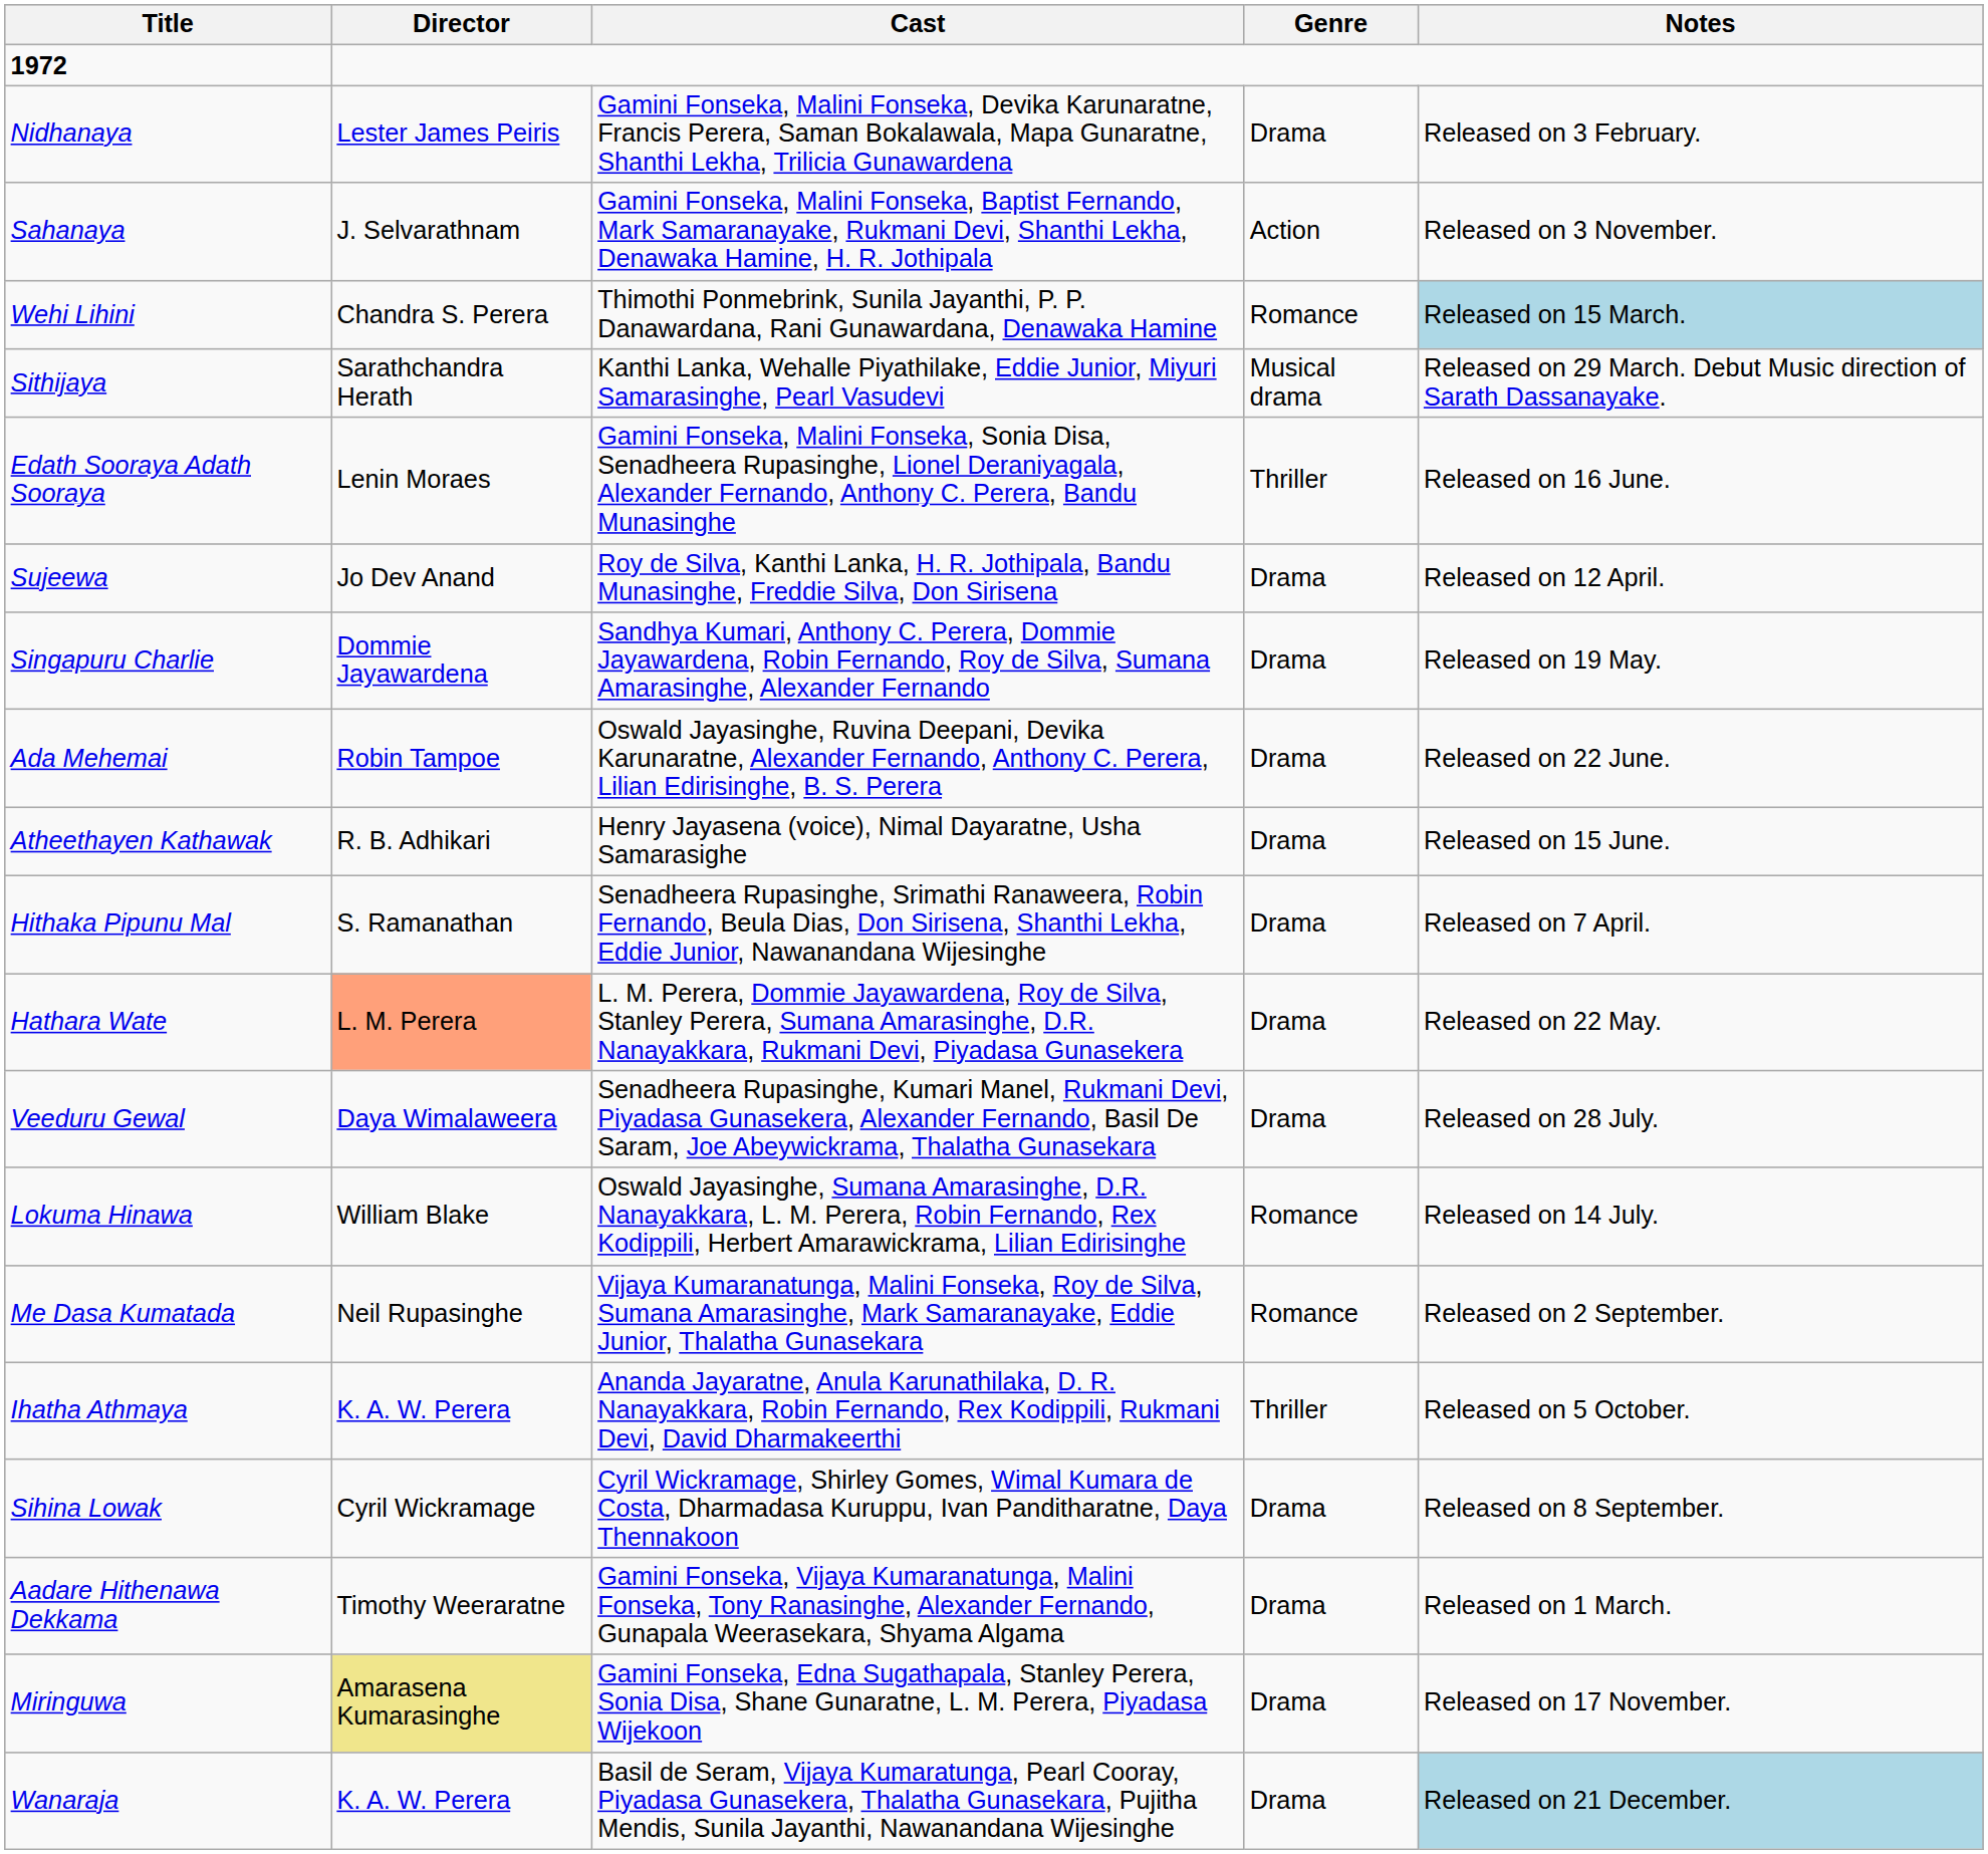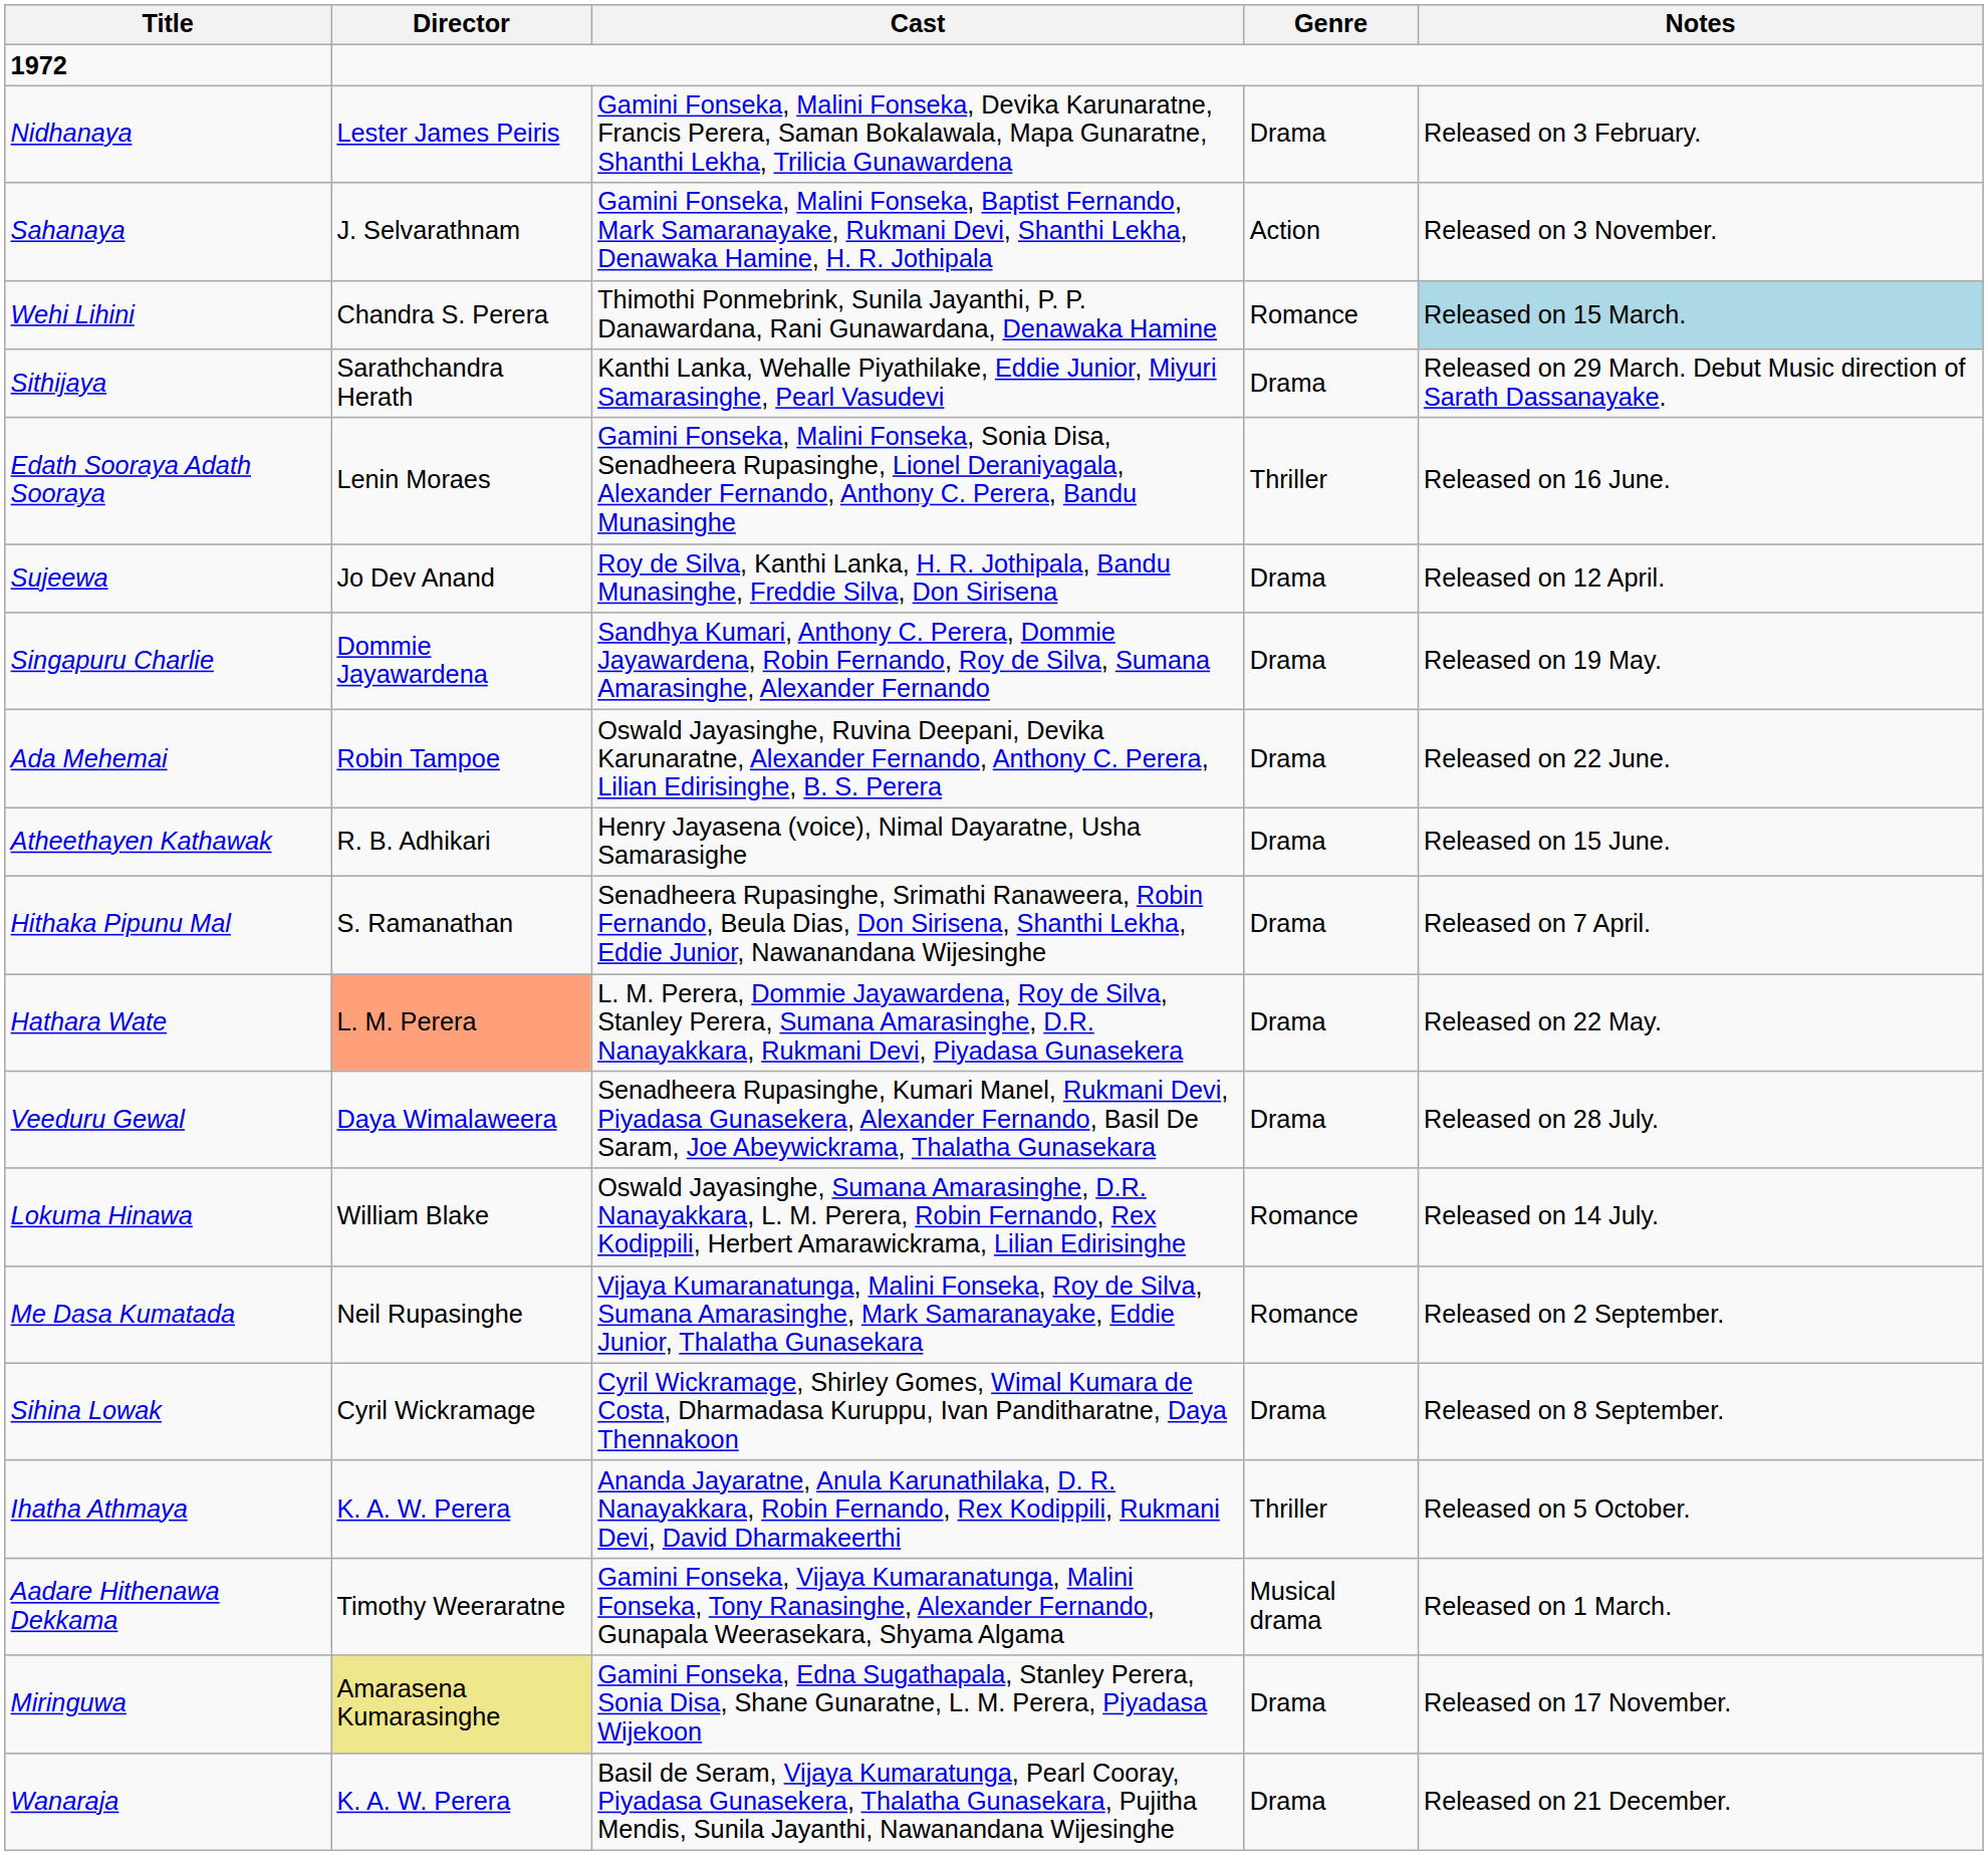Sithijaya | Genre: Musical drama -> Drama
rows swapped: Sihina Lowak <-> Ihatha Athmaya
Aadare Hithenawa Dekkama | Genre: Drama -> Musical drama
Wanaraja | Notes: lightblue background -> no background
